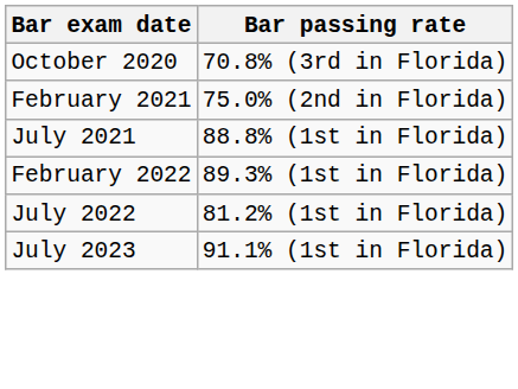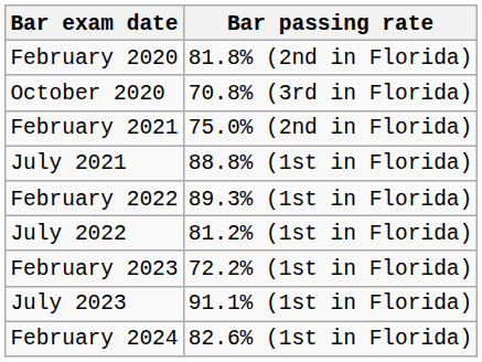+ row: February 2020 | 81.8% (2nd in Florida)
+ row: February 2023 | 72.2% (1st in Florida)
+ row: February 2024 | 82.6% (1st in Florida)
